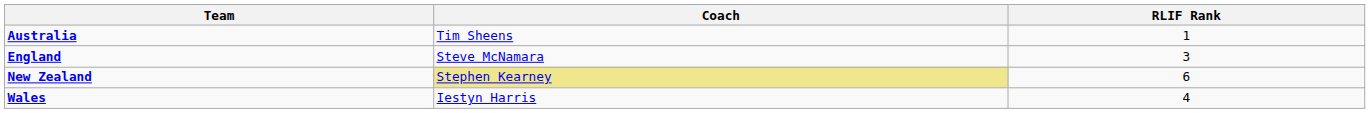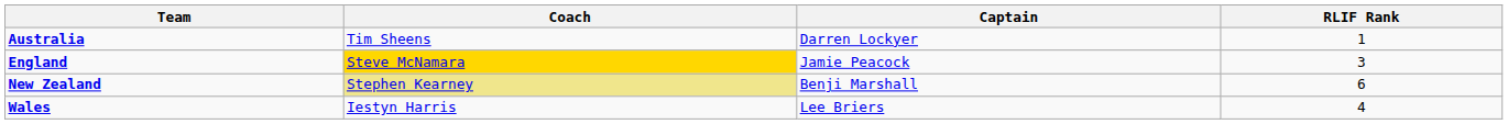+ column: Captain | Darren Lockyer | Jamie Peacock | Benji Marshall | Lee Briers
England | Coach: no background -> gold background
